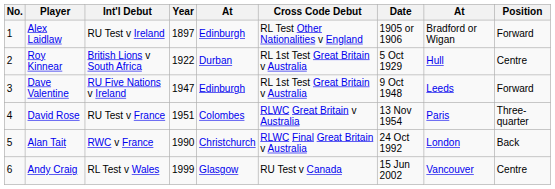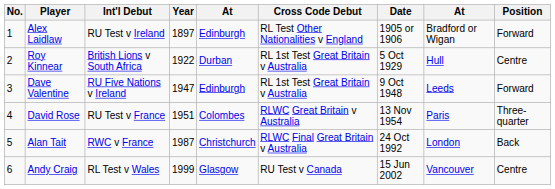Alan Tait | Year: 1990 -> 1987
